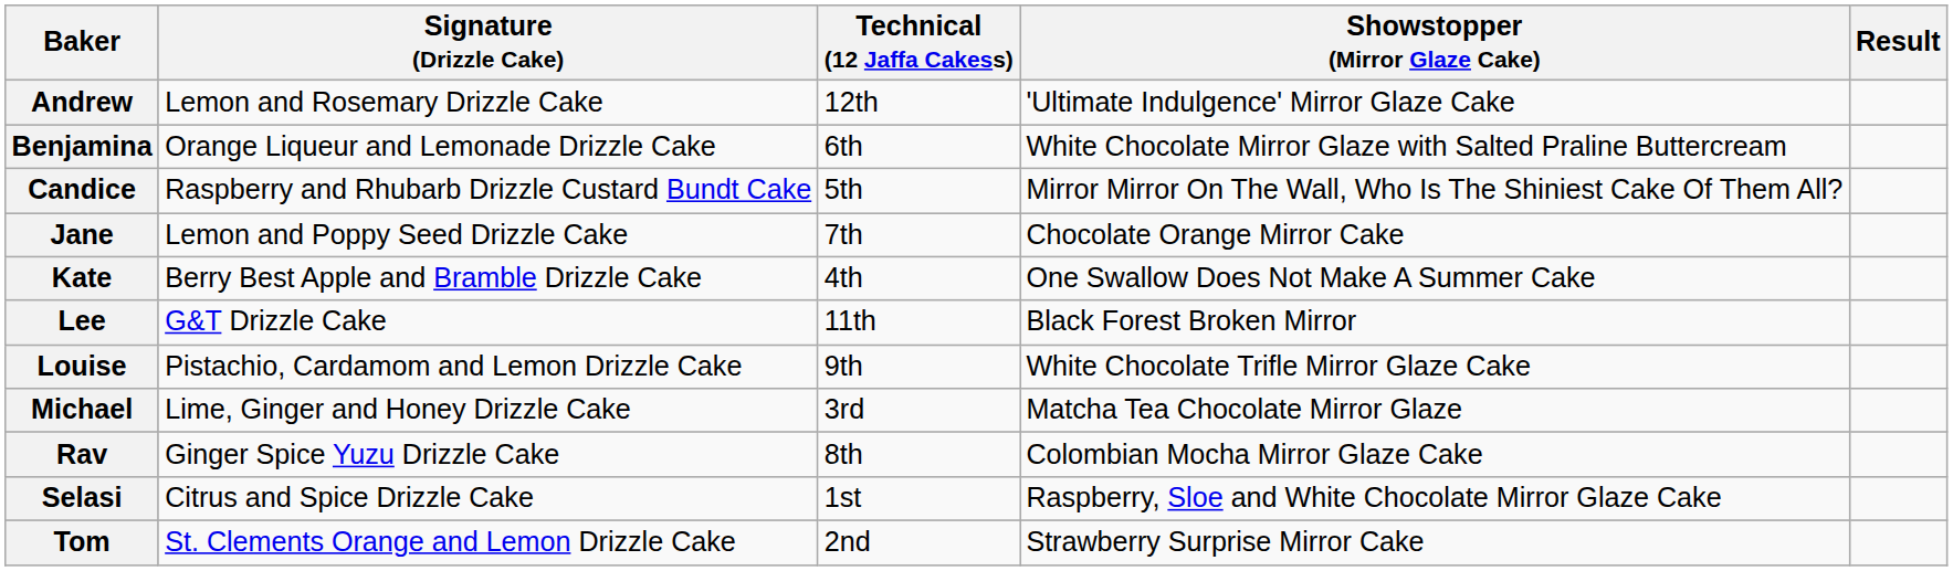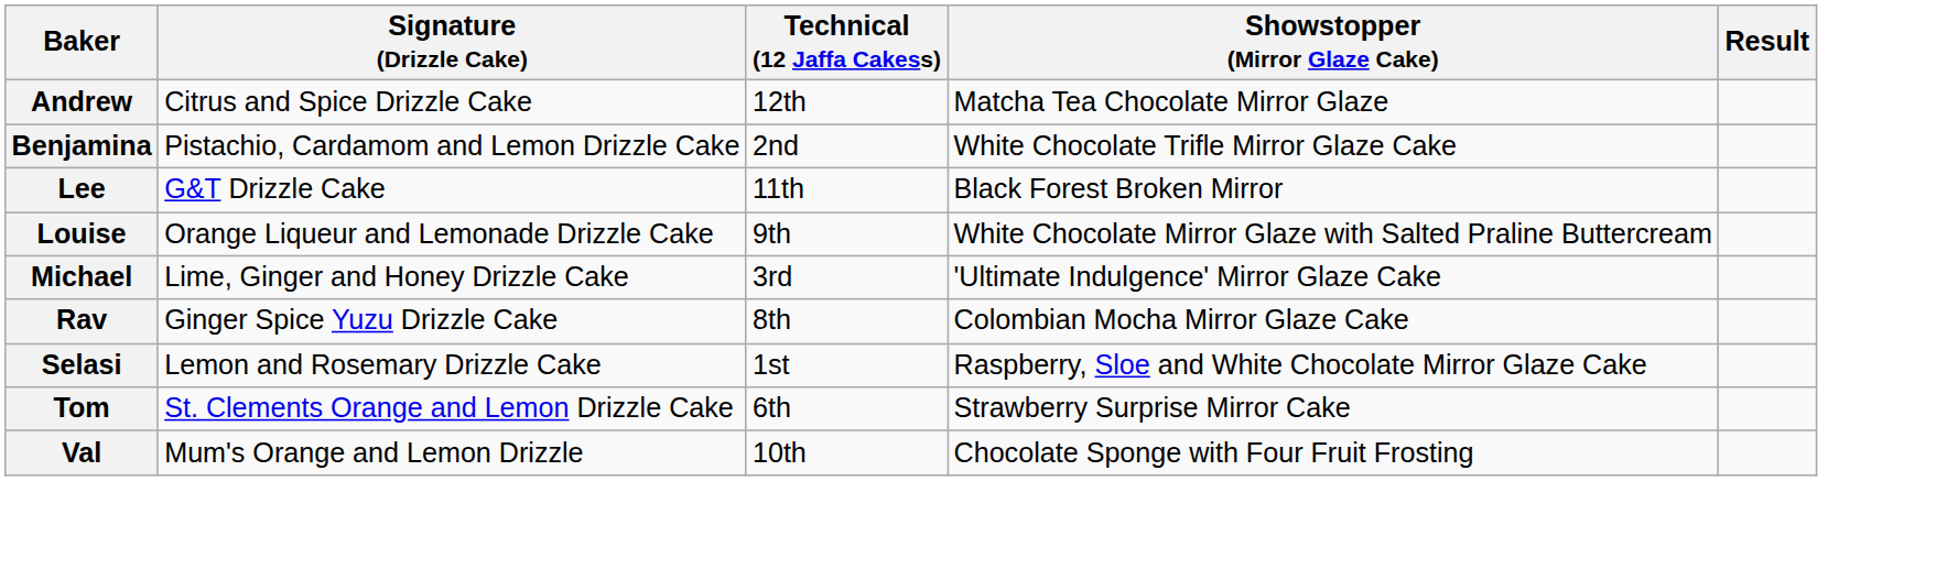Andrew | Signature (Drizzle Cake): Lemon and Rosemary Drizzle Cake -> Citrus and Spice Drizzle Cake
Andrew | Showstopper (Mirror Glaze Cake): 'Ultimate Indulgence' Mirror Glaze Cake -> Matcha Tea Chocolate Mirror Glaze
Benjamina | Signature (Drizzle Cake): Orange Liqueur and Lemonade Drizzle Cake -> Pistachio, Cardamom and Lemon Drizzle Cake
Benjamina | Technical (12 Jaffa Cakess): 6th -> 2nd
Benjamina | Showstopper (Mirror Glaze Cake): White Chocolate Mirror Glaze with Salted Praline Buttercream -> White Chocolate Trifle Mirror Glaze Cake
- row: Candice | Raspberry and Rhubarb Drizzle Custard Bundt Cake | 5th | Mirror Mirror On The Wall, Who Is The Shiniest Cake Of Them All?
- row: Jane | Lemon and Poppy Seed Drizzle Cake | 7th | Chocolate Orange Mirror Cake
- row: Kate | Berry Best Apple and Bramble Drizzle Cake | 4th | One Swallow Does Not Make A Summer Cake
Louise | Signature (Drizzle Cake): Pistachio, Cardamom and Lemon Drizzle Cake -> Orange Liqueur and Lemonade Drizzle Cake
Louise | Showstopper (Mirror Glaze Cake): White Chocolate Trifle Mirror Glaze Cake -> White Chocolate Mirror Glaze with Salted Praline Buttercream
Michael | Showstopper (Mirror Glaze Cake): Matcha Tea Chocolate Mirror Glaze -> 'Ultimate Indulgence' Mirror Glaze Cake
Selasi | Signature (Drizzle Cake): Citrus and Spice Drizzle Cake -> Lemon and Rosemary Drizzle Cake
Tom | Technical (12 Jaffa Cakess): 2nd -> 6th
+ row: Val | Mum's Orange and Lemon Drizzle | 10th | Chocolate Sponge with Four Fruit Frosting
